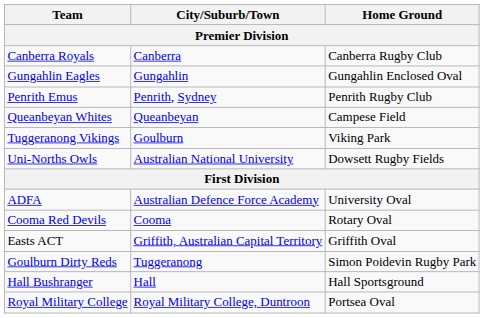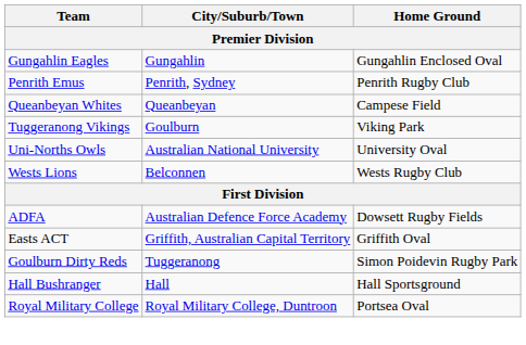- row: Canberra Royals | Canberra | Canberra Rugby Club
Uni-Norths Owls | Home Ground: Dowsett Rugby Fields -> University Oval
+ row: Wests Lions | Belconnen | Wests Rugby Club
ADFA | Home Ground: University Oval -> Dowsett Rugby Fields
- row: Cooma Red Devils | Cooma | Rotary Oval
